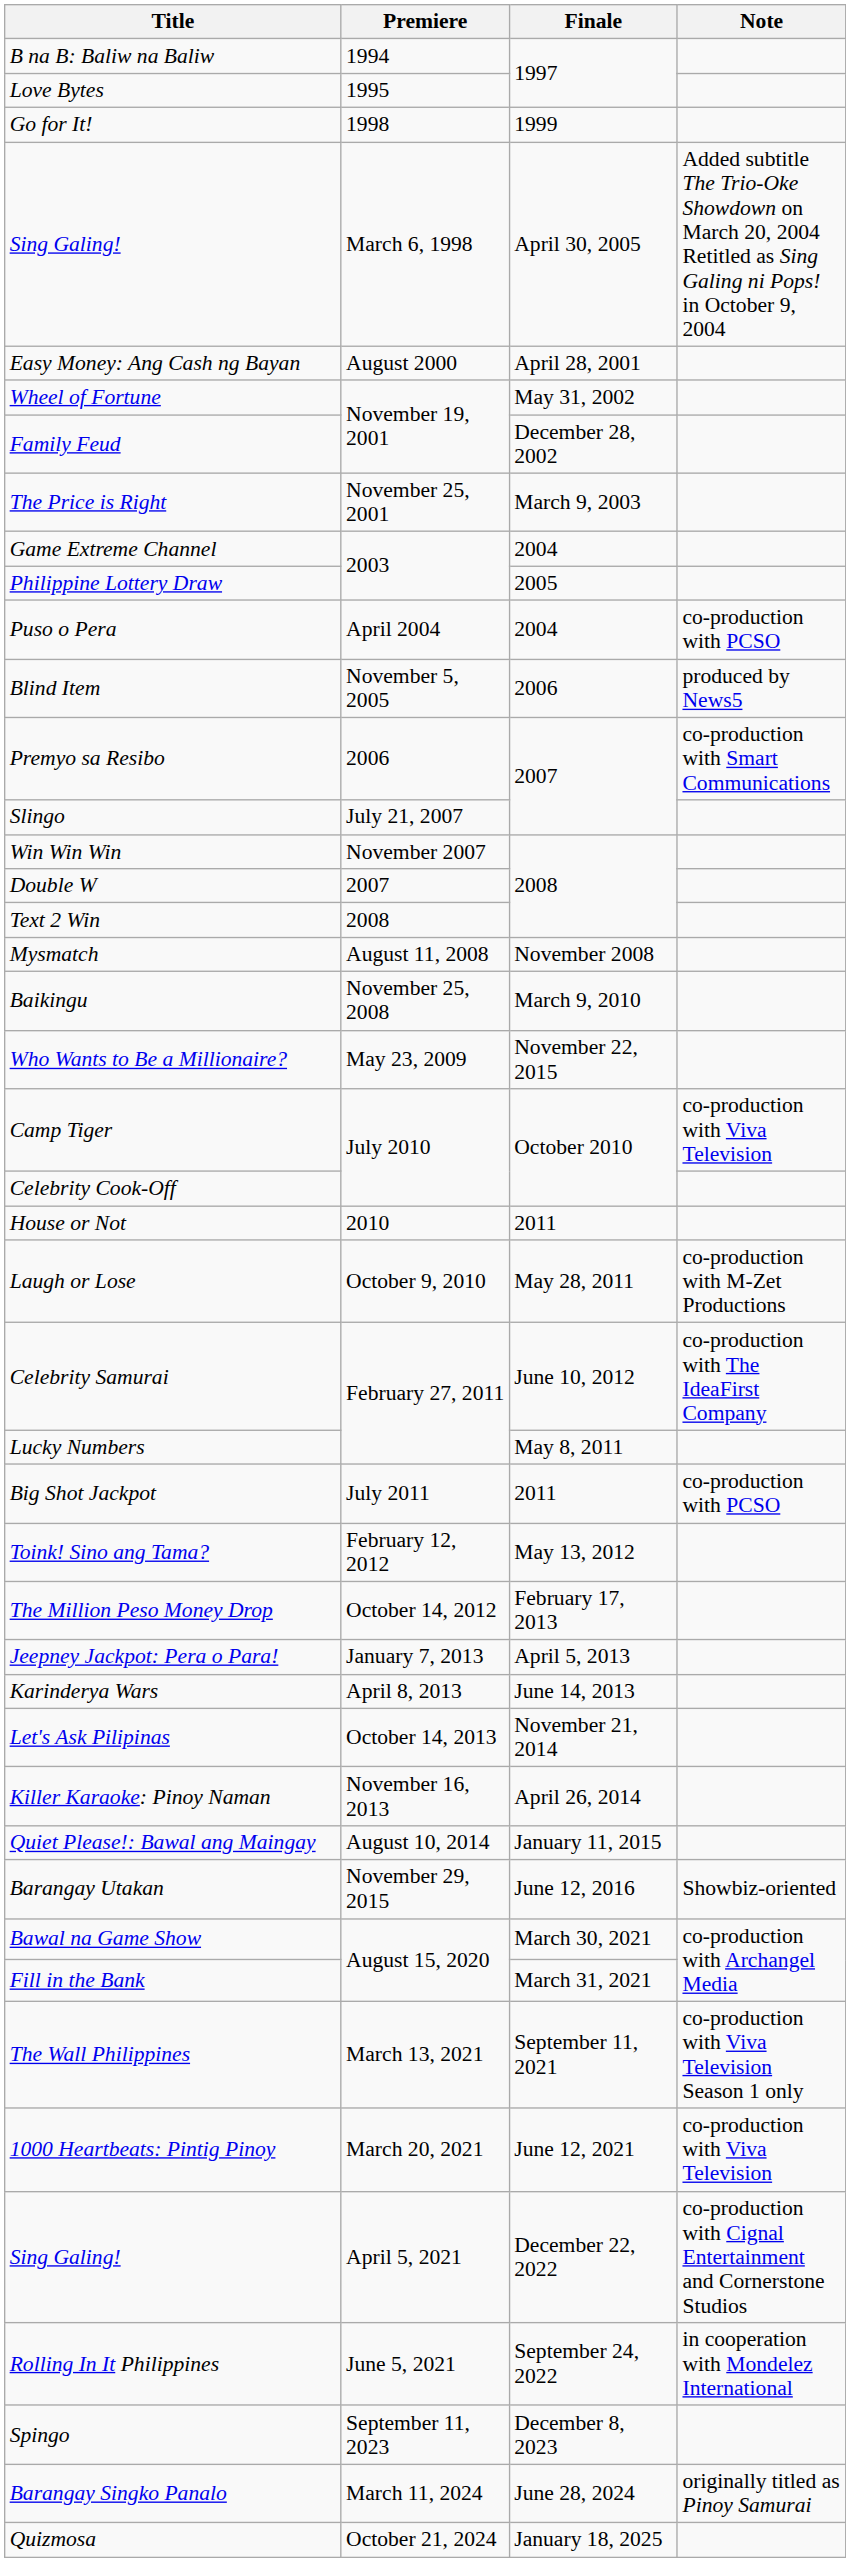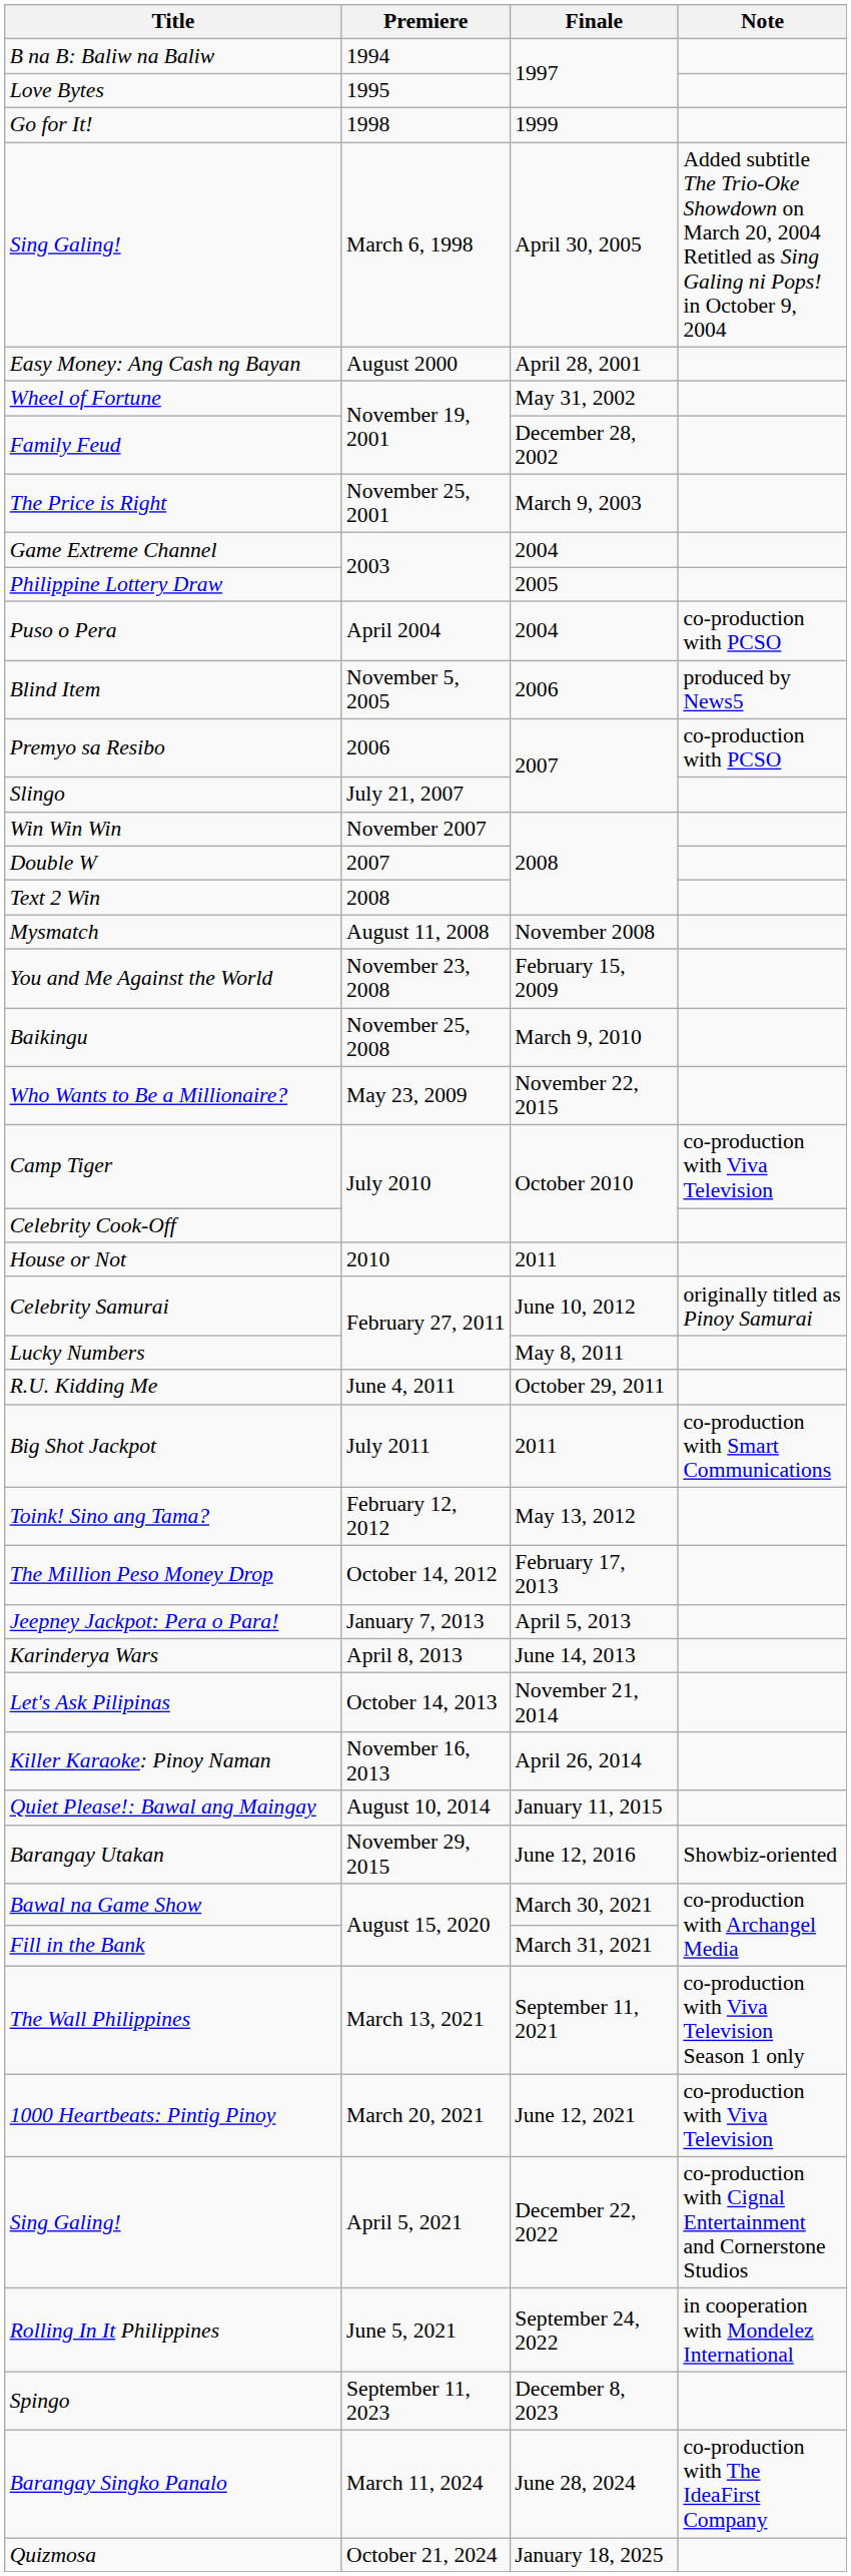Premyo sa Resibo | Note: co-production with Smart Communications -> co-production with PCSO
+ row: You and Me Against the World | November 23, 2008 | February 15, 2009
- row: Laugh or Lose | October 9, 2010 | May 28, 2011 | co-production with M-Zet Productions
Celebrity Samurai | Note: co-production with The IdeaFirst Company -> originally titled as Pinoy Samurai
+ row: R.U. Kidding Me | June 4, 2011 | October 29, 2011
Big Shot Jackpot | Note: co-production with PCSO -> co-production with Smart Communications
Barangay Singko Panalo | Note: originally titled as Pinoy Samurai -> co-production with The IdeaFirst Company
